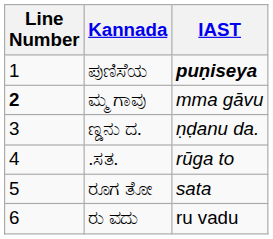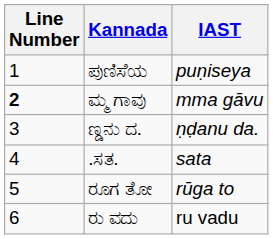ಪುಣಿಸೆಯ | IAST: bold -> normal
.ಸತ. | IAST: rūga to -> sata
ರೂಗ ತೋ | IAST: sata -> rūga to
